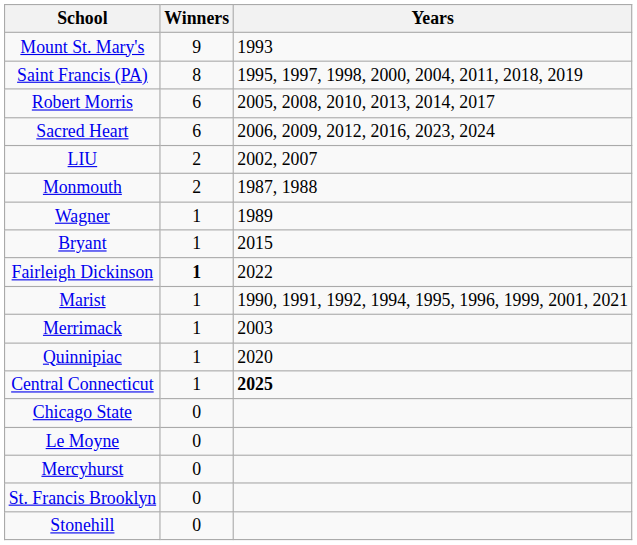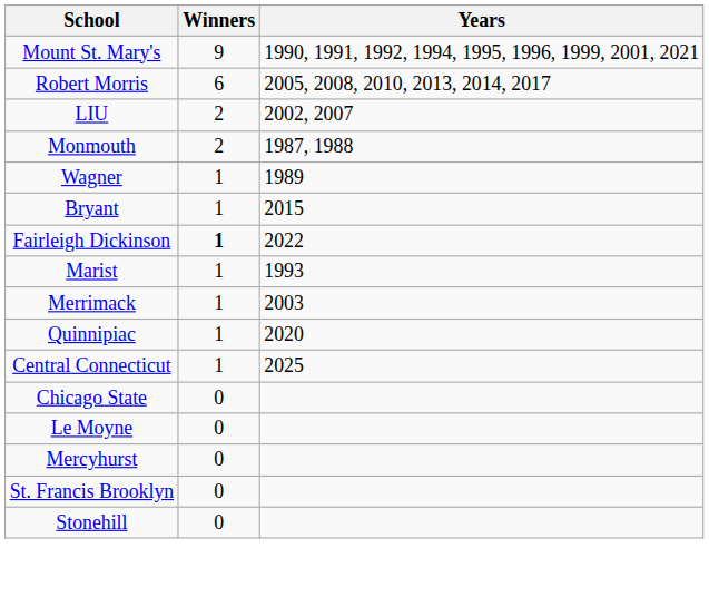Mount St. Mary's | Years: 1993 -> 1990, 1991, 1992, 1994, 1995, 1996, 1999, 2001, 2021
- row: Saint Francis (PA) | 8 | 1995, 1997, 1998, 2000, 2004, 2011, 2018, 2019
- row: Sacred Heart | 6 | 2006, 2009, 2012, 2016, 2023, 2024
Marist | Years: 1990, 1991, 1992, 1994, 1995, 1996, 1999, 2001, 2021 -> 1993
Central Connecticut | Years: bold -> normal
